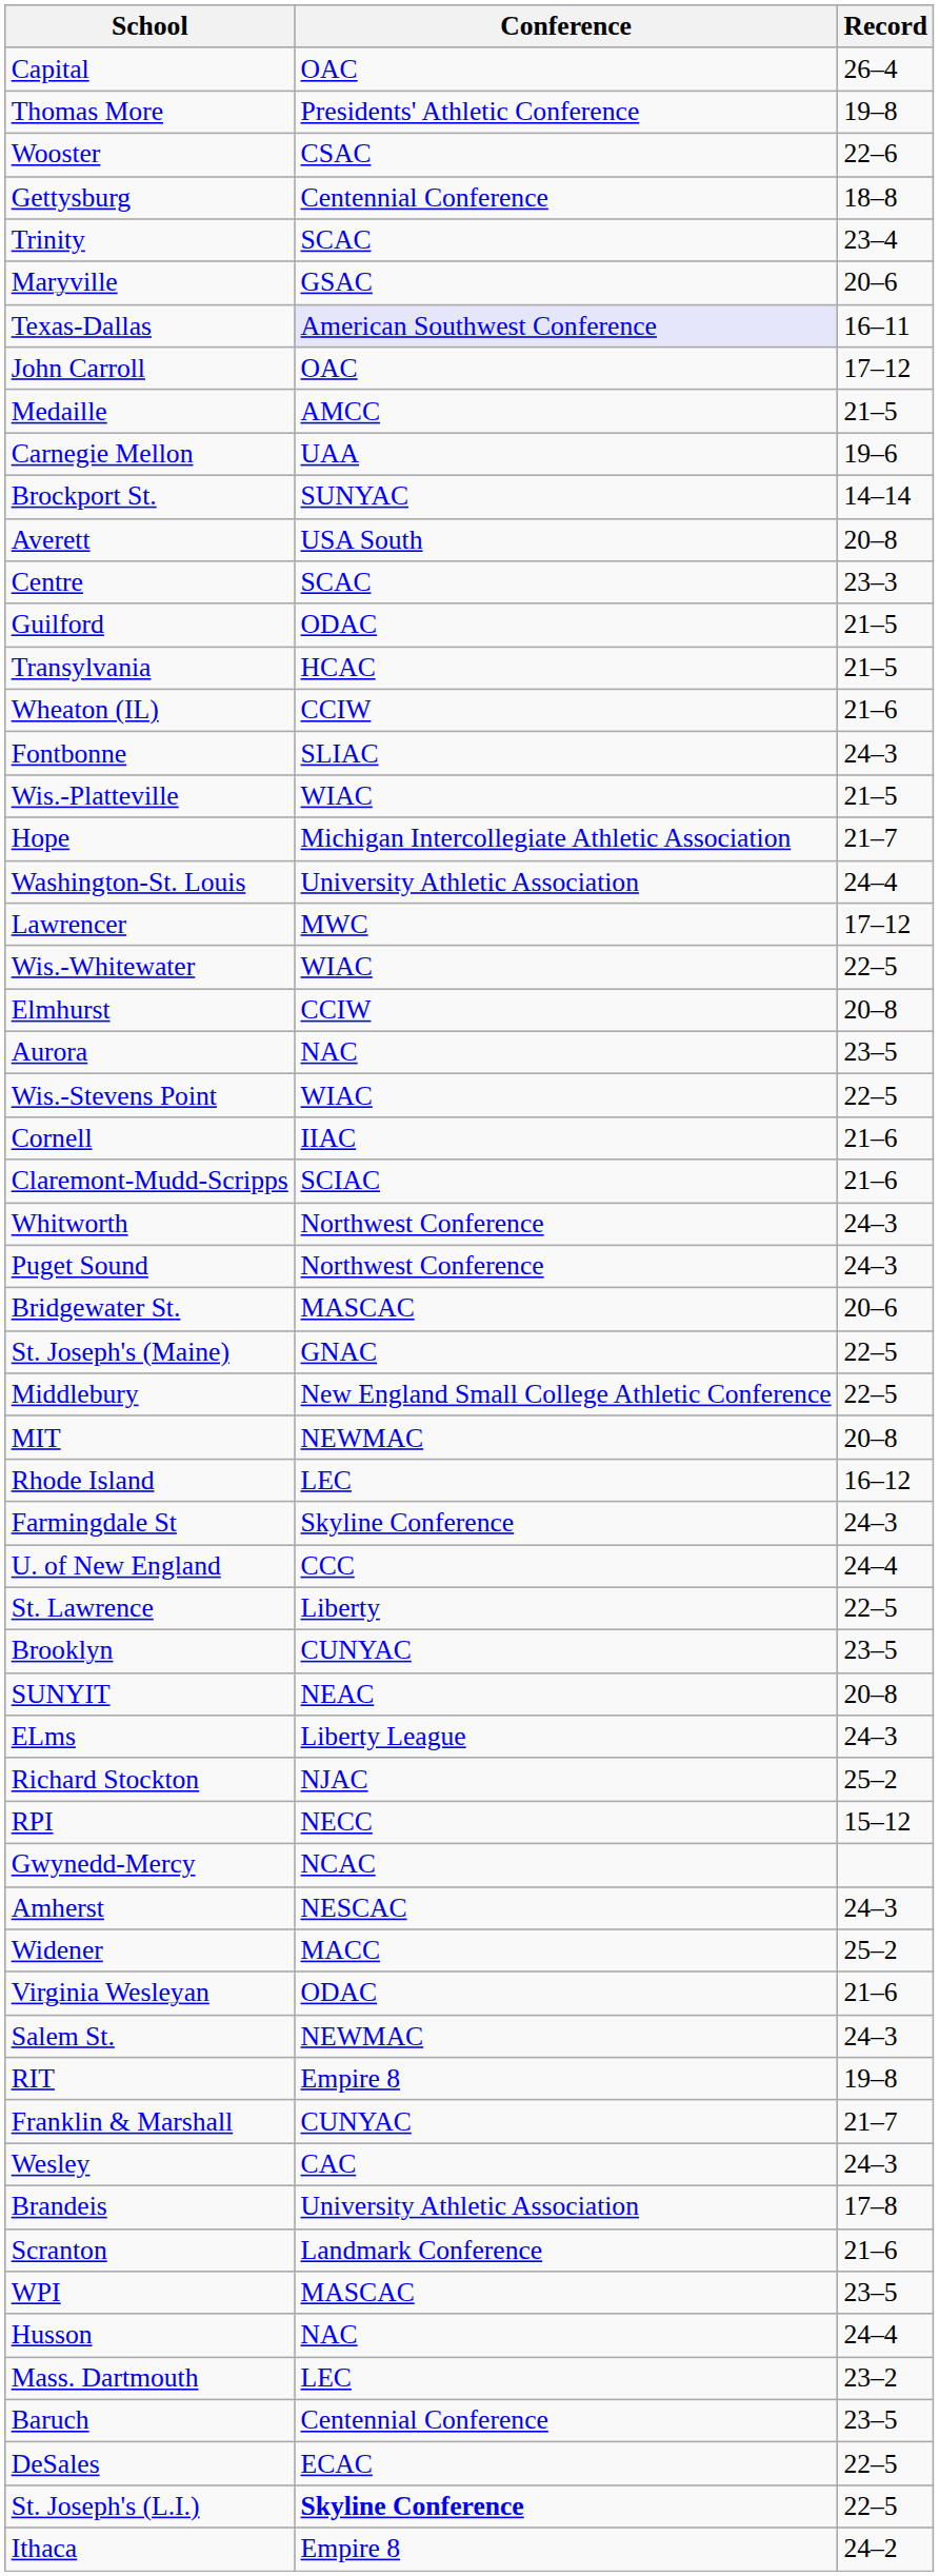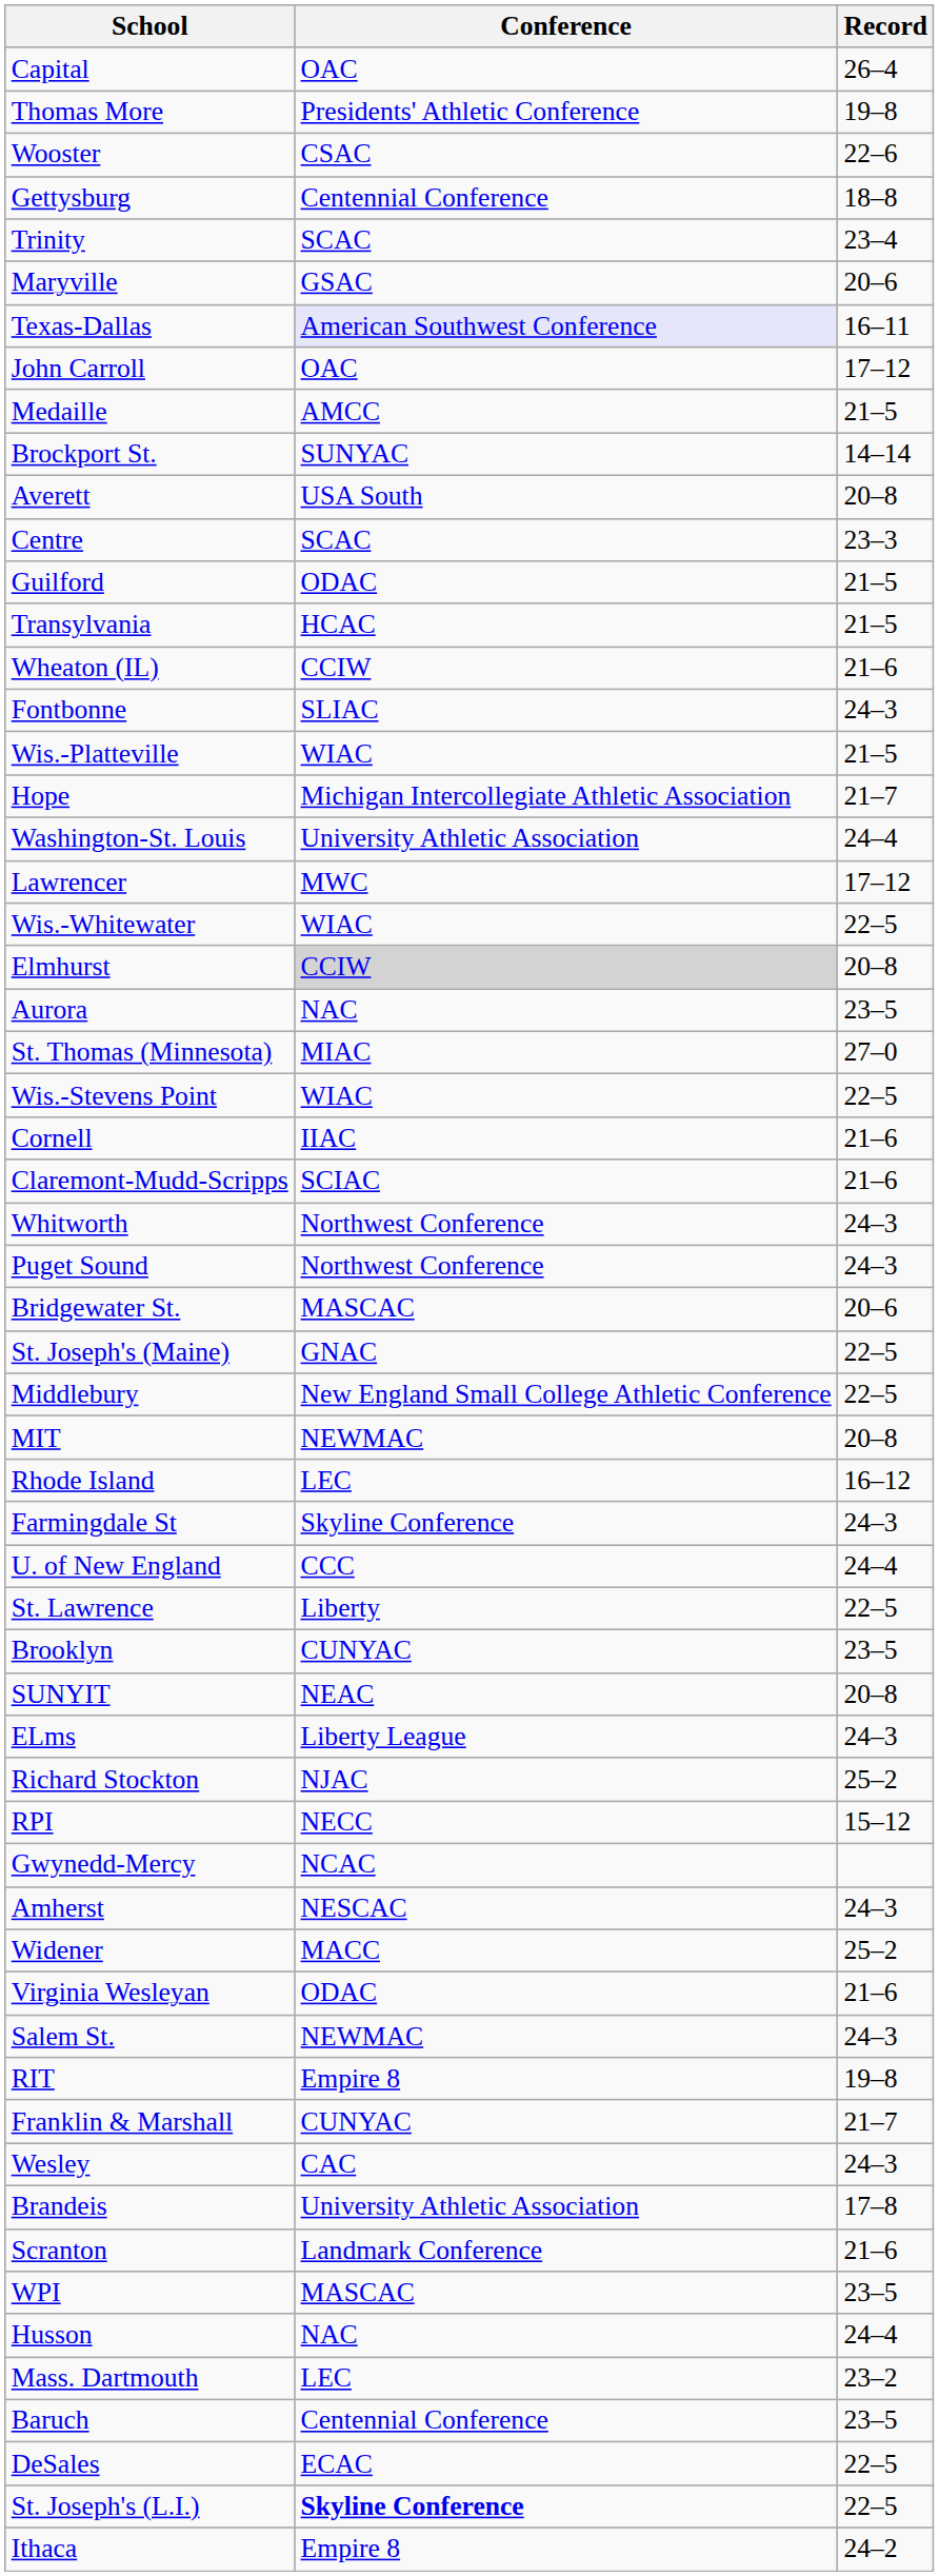- row: Carnegie Mellon | UAA | 19–6
Elmhurst | Conference: no background -> lightgrey background
+ row: St. Thomas (Minnesota) | MIAC | 27–0
